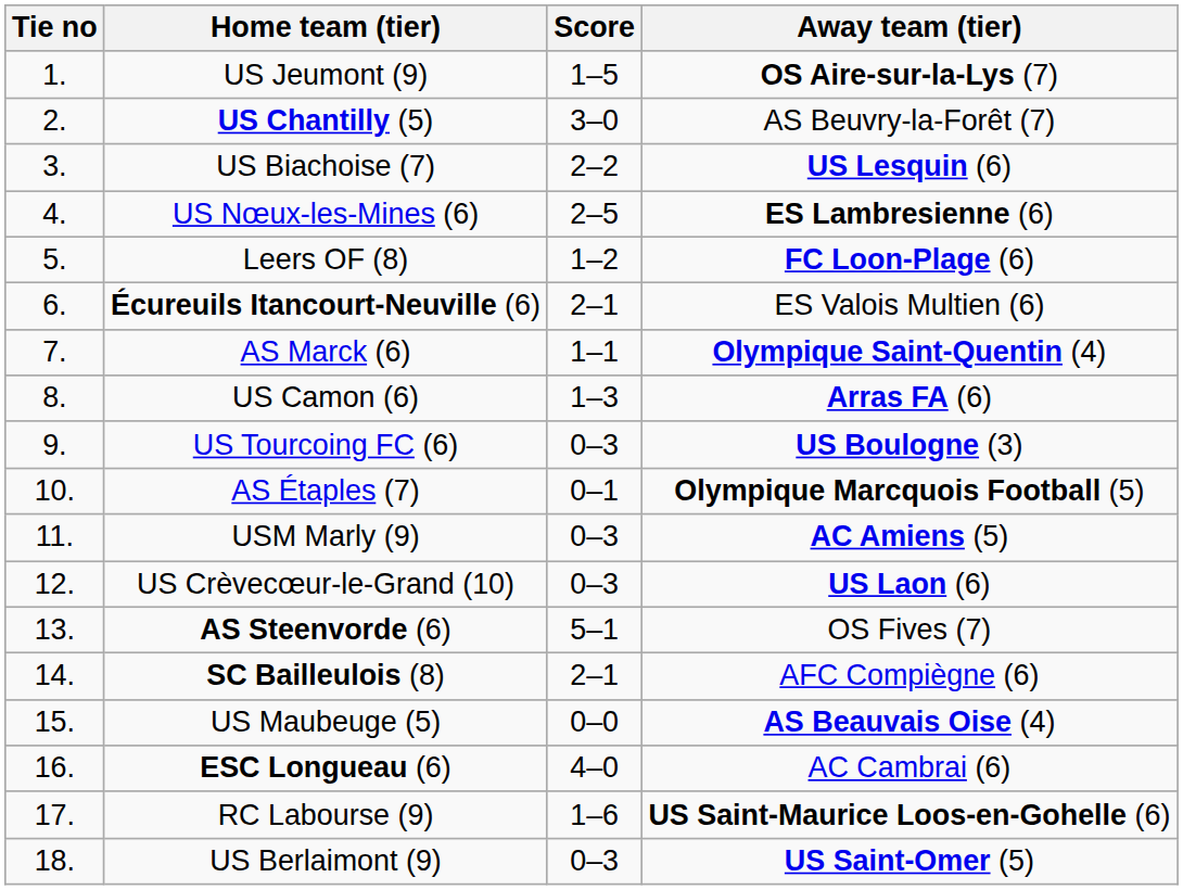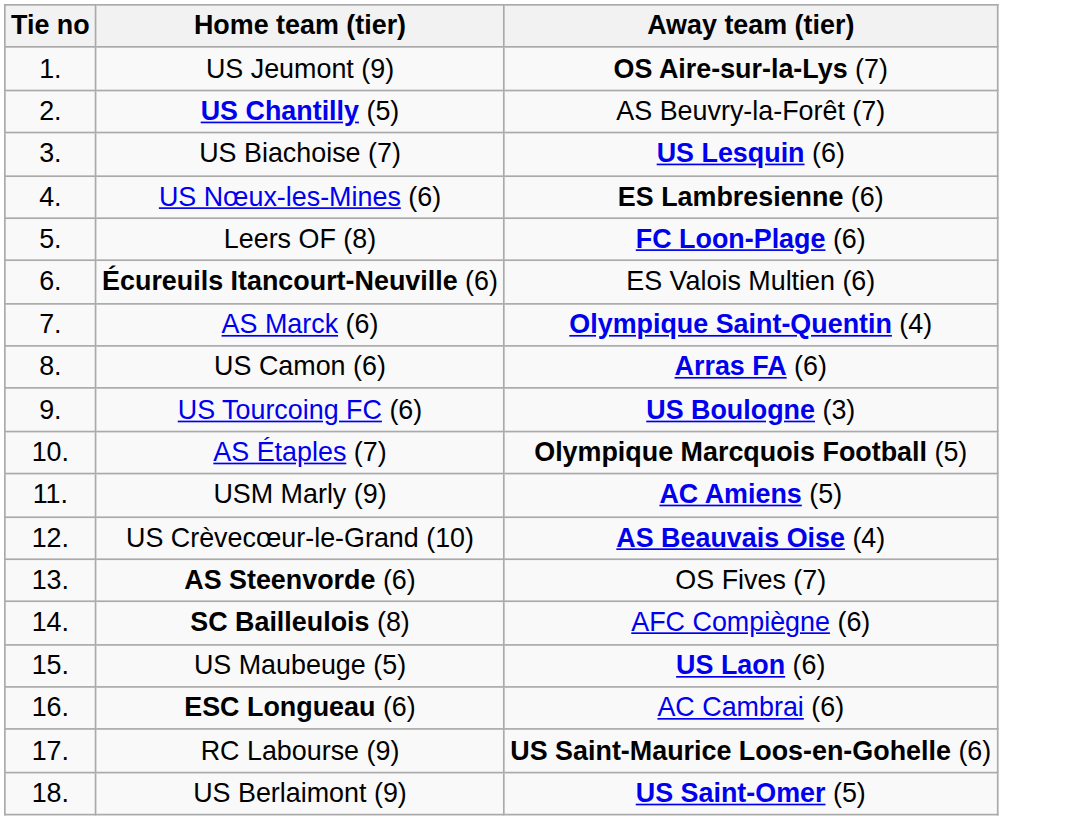- column: Score | 1–5 | 3–0 | 2–2 | 2–5 | 1–2 | 2–1 | 1–1 | 1–3 | 0–3 | 0–1 | 0–3 | 0–3 | 5–1 | 2–1 | 0–0 | 4–0 | 1–6 | 0–3
US Crèvecœur-le-Grand (10) | Away team (tier): US Laon (6) -> AS Beauvais Oise (4)
US Maubeuge (5) | Away team (tier): AS Beauvais Oise (4) -> US Laon (6)
